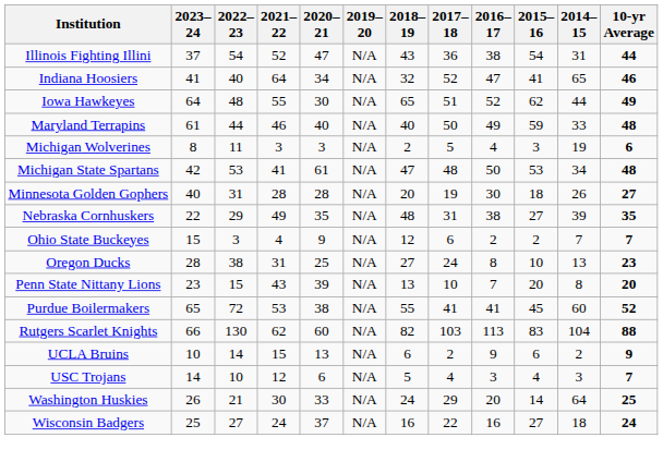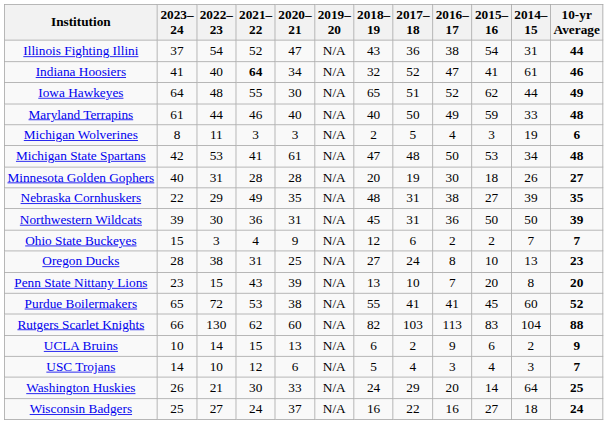Indiana Hoosiers | 2021– 22: normal -> bold
Indiana Hoosiers | 2014– 15: 65 -> 61
+ row: Northwestern Wildcats | 39 | 30 | 36 | 31 | N/A | 45 | 31 | 36 | 50 | 50 | 39
